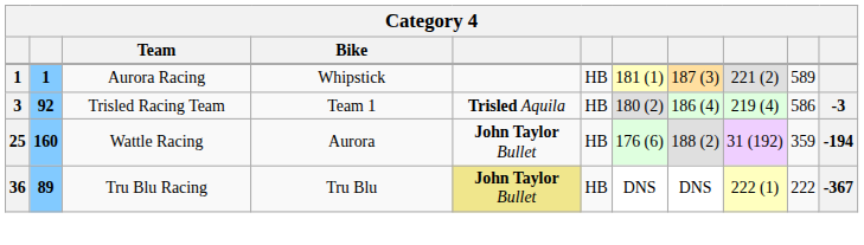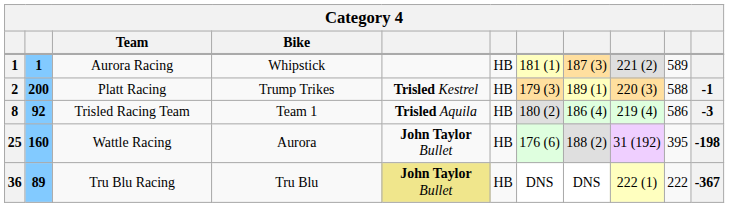+ row: 2 | 200 | Platt Racing | Trump Trikes | Trisled Kestrel | HB | 179 (3) | 189 (1) | 220 (3) | 588 | -1
Trisled Racing Team | column 1: 3 -> 8
Wattle Racing | column 10: 359 -> 395
Wattle Racing | column 11: -194 -> -198
